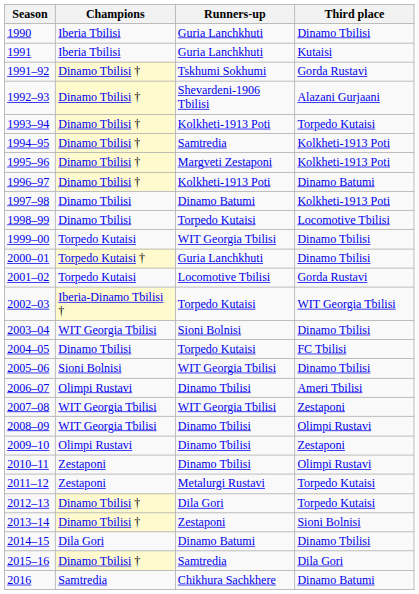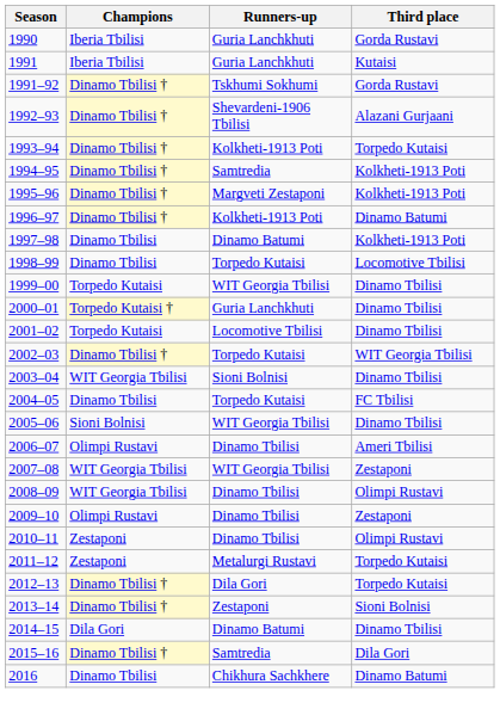1990 | Third place: Dinamo Tbilisi -> Gorda Rustavi
2001–02 | Third place: Gorda Rustavi -> Dinamo Tbilisi
2002–03 | Champions: Iberia-Dinamo Tbilisi † -> Dinamo Tbilisi †
2016 | Champions: Samtredia -> Dinamo Tbilisi
